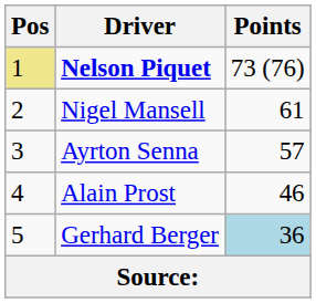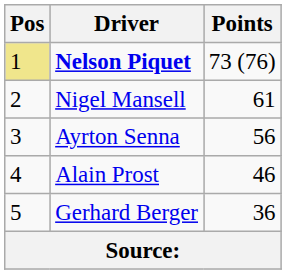Ayrton Senna | Points: 57 -> 56
Gerhard Berger | Points: lightblue background -> no background
